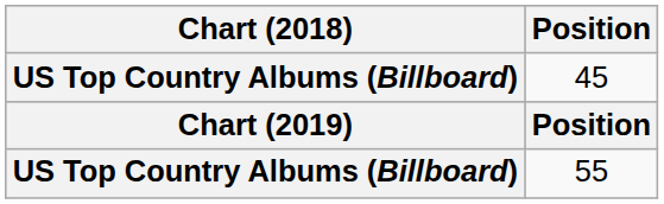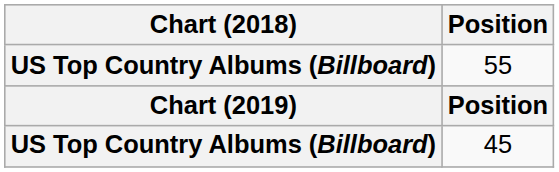rows swapped: 45 <-> 55
